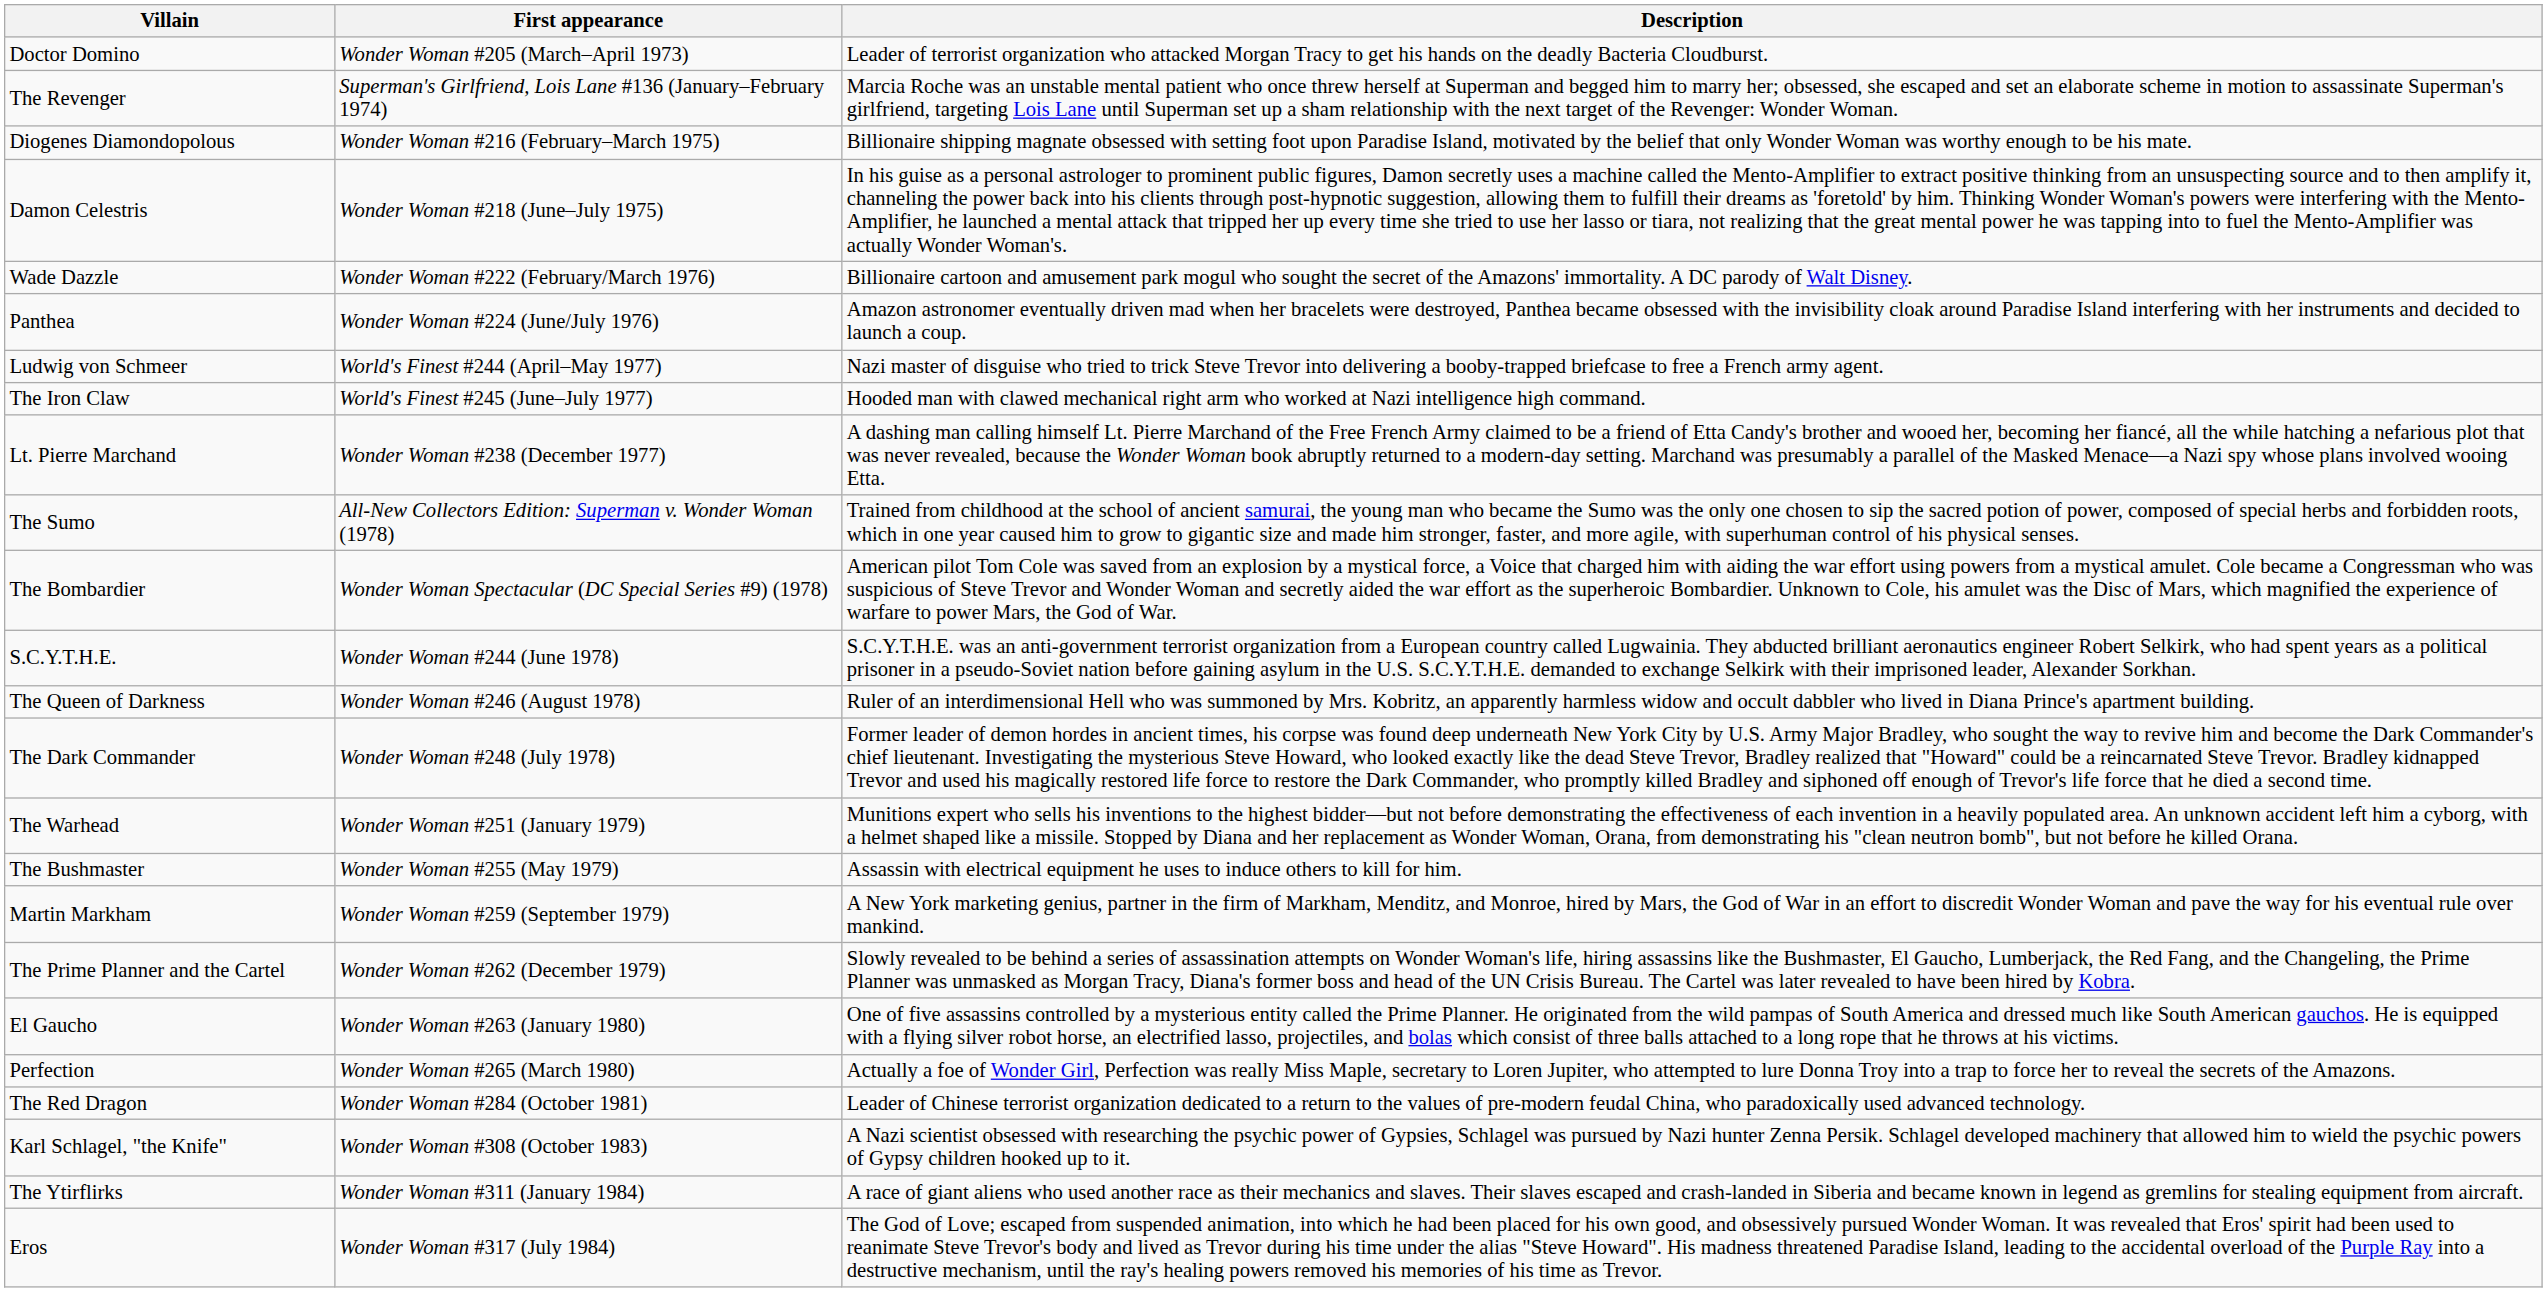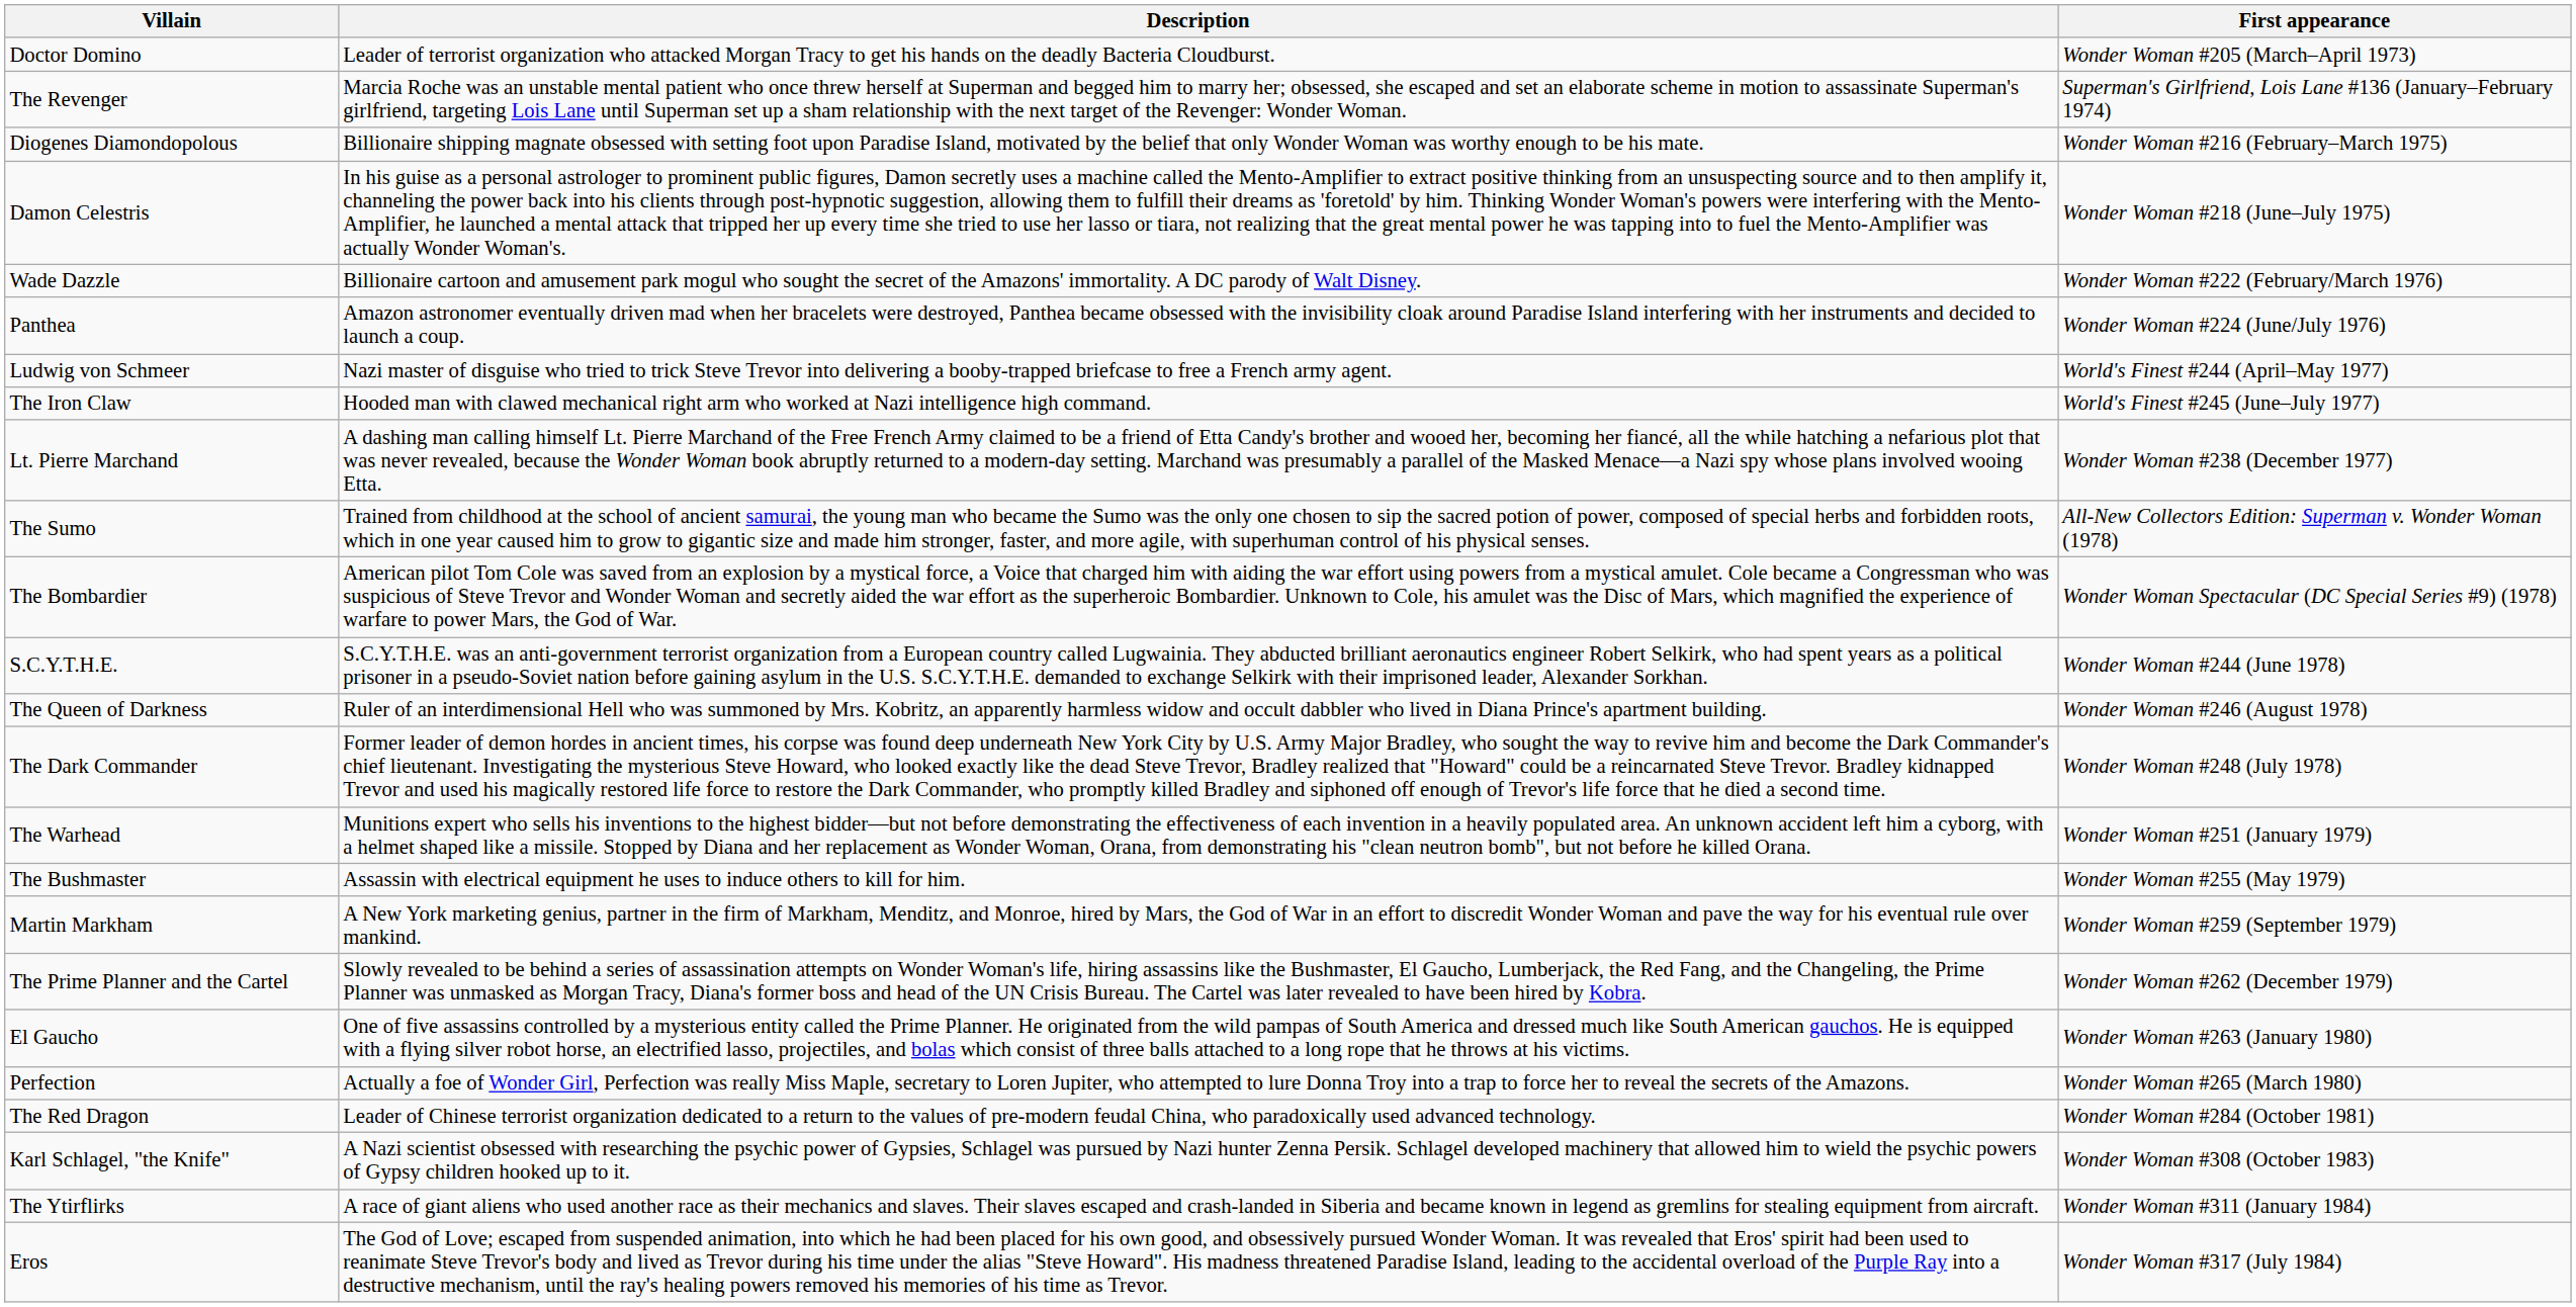columns swapped: First appearance <-> Description
